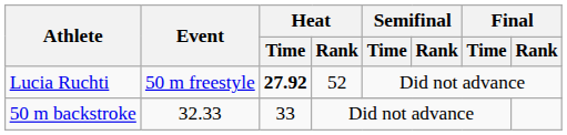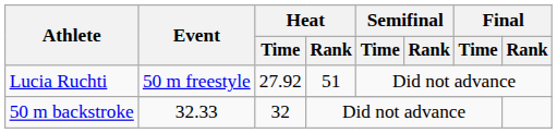Lucia Ruchti / 50 m freestyle | Heat / Time: bold -> normal
Lucia Ruchti / 50 m freestyle | Heat / Rank: 52 -> 51
50 m backstroke | Heat / Time: 33 -> 32
